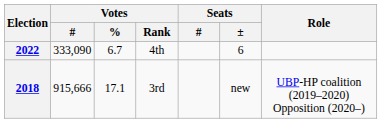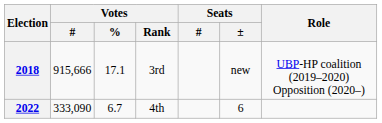rows swapped: 2018 <-> 2022
